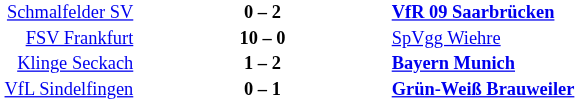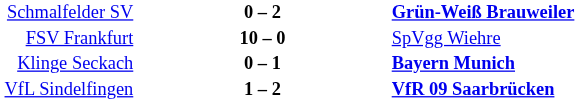Schmalfelder SV | column 3: VfR 09 Saarbrücken -> Grün-Weiß Brauweiler
Klinge Seckach | column 2: 1 – 2 -> 0 – 1
VfL Sindelfingen | column 2: 0 – 1 -> 1 – 2
VfL Sindelfingen | column 3: Grün-Weiß Brauweiler -> VfR 09 Saarbrücken
